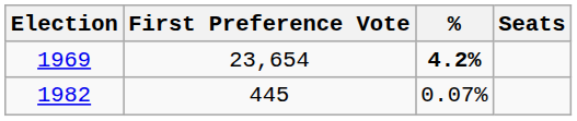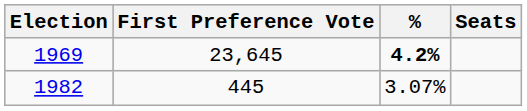1969 | First Preference Vote: 23,654 -> 23,645
1982 | %: 0.07% -> 3.07%
